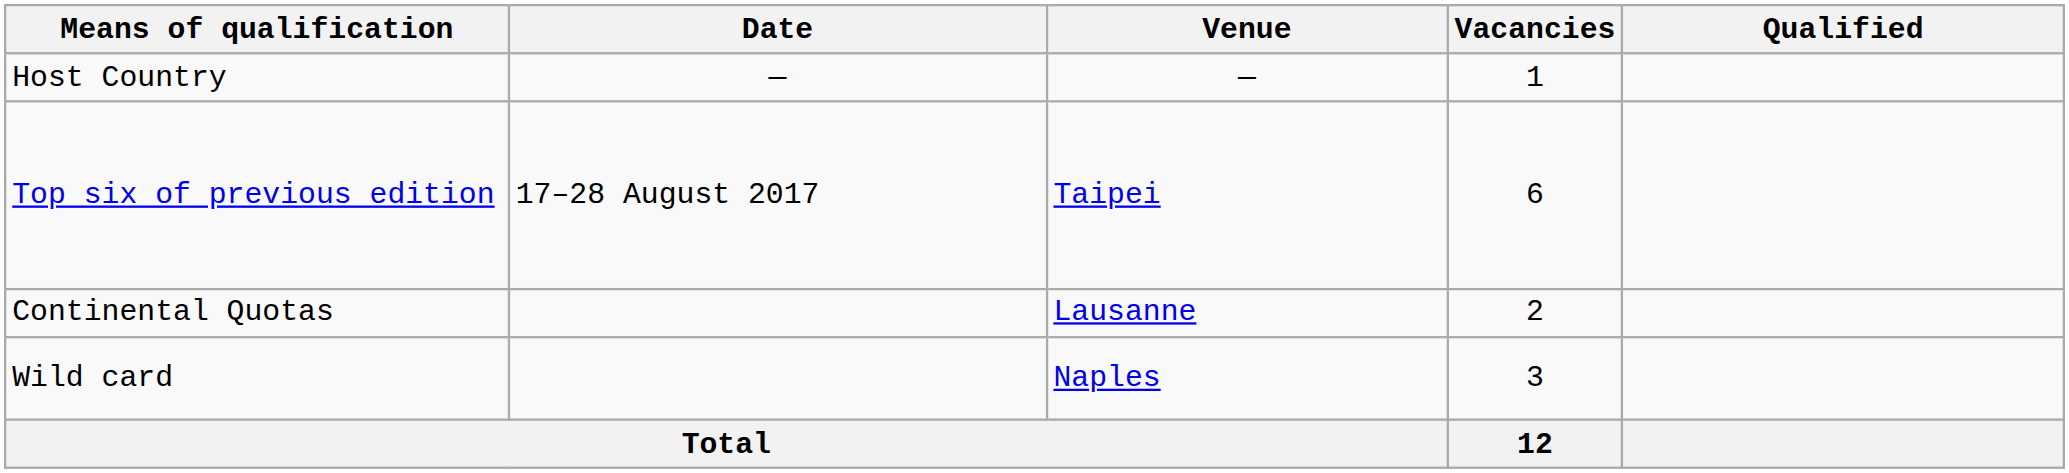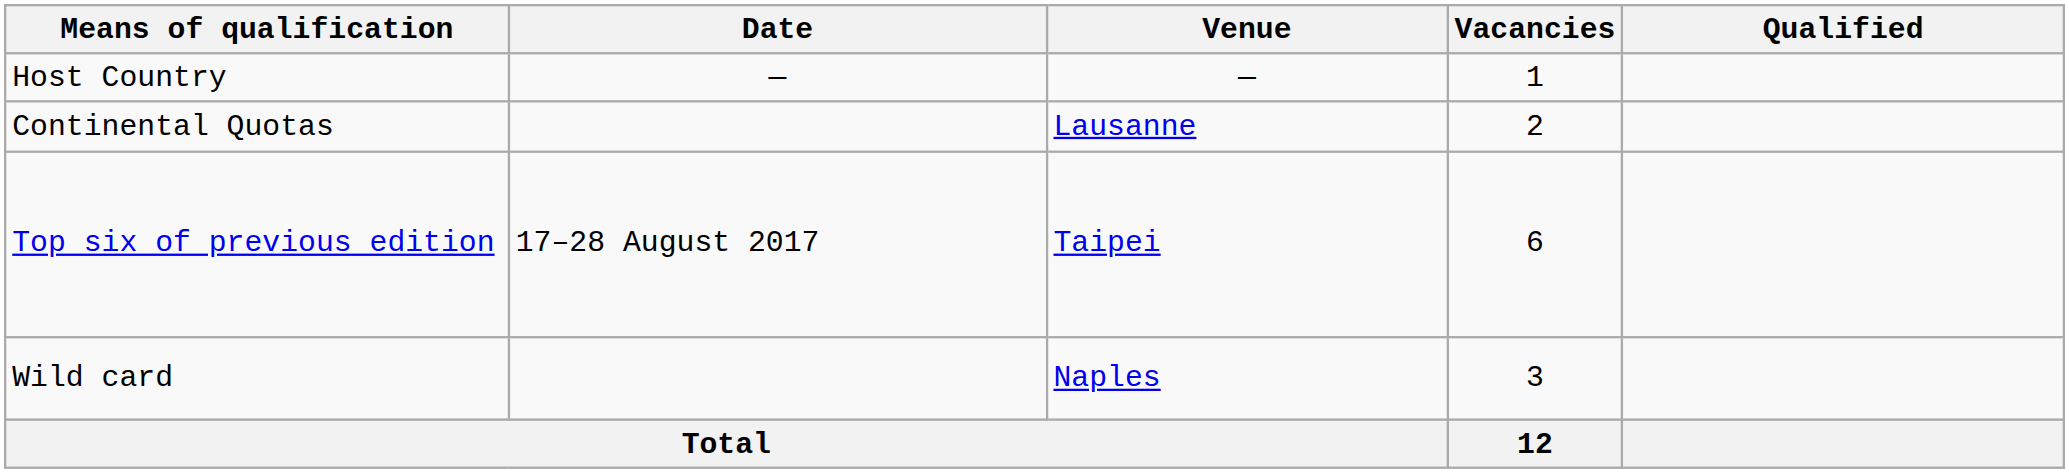rows swapped: Top six of previous edition <-> Continental Quotas
